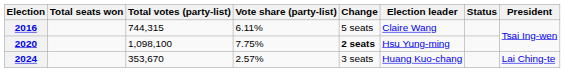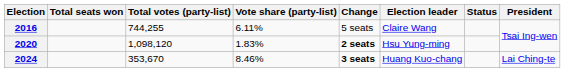2016 | Total votes (party-list): 744,315 -> 744,255
2020 | Total votes (party-list): 1,098,100 -> 1,098,120
2020 | Vote share (party-list): 7.75% -> 1.83%
2024 | Vote share (party-list): 2.57% -> 8.46%
2024 | Change: normal -> bold
